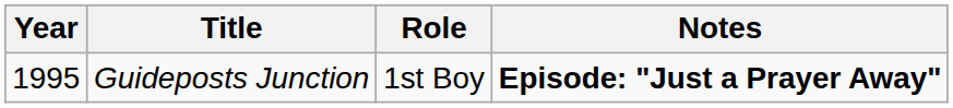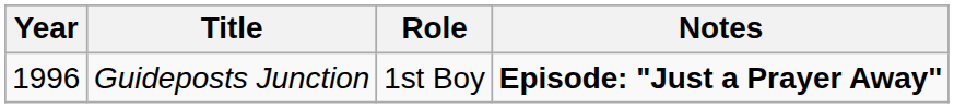Guideposts Junction | Year: 1995 -> 1996
